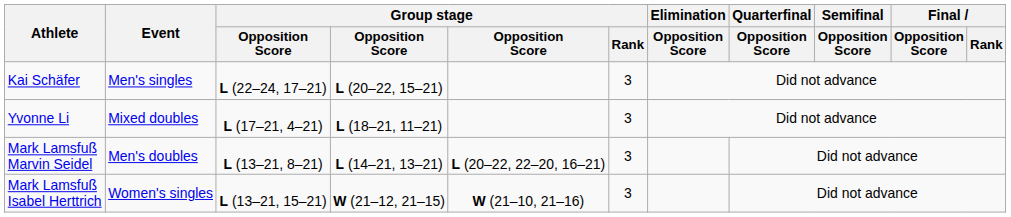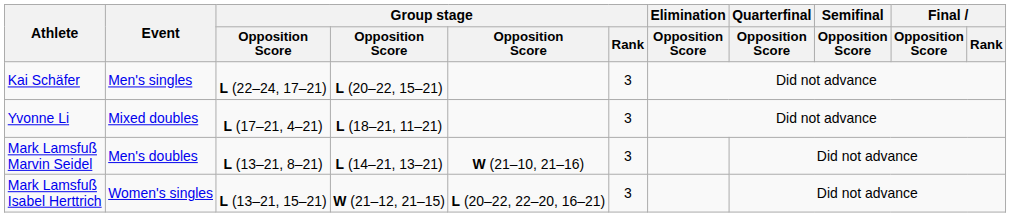Mark Lamsfuß Marvin Seidel | column 5: L (20–22, 22–20, 16–21) -> W (21–10, 21–16)
Mark Lamsfuß Isabel Herttrich | column 5: W (21–10, 21–16) -> L (20–22, 22–20, 16–21)
